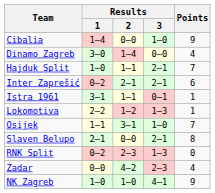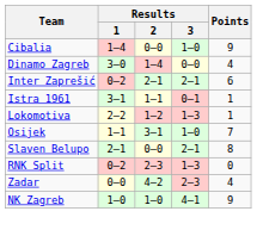- row: Hajduk Split | 1–0 | 1–1 | 2–1 | 7
